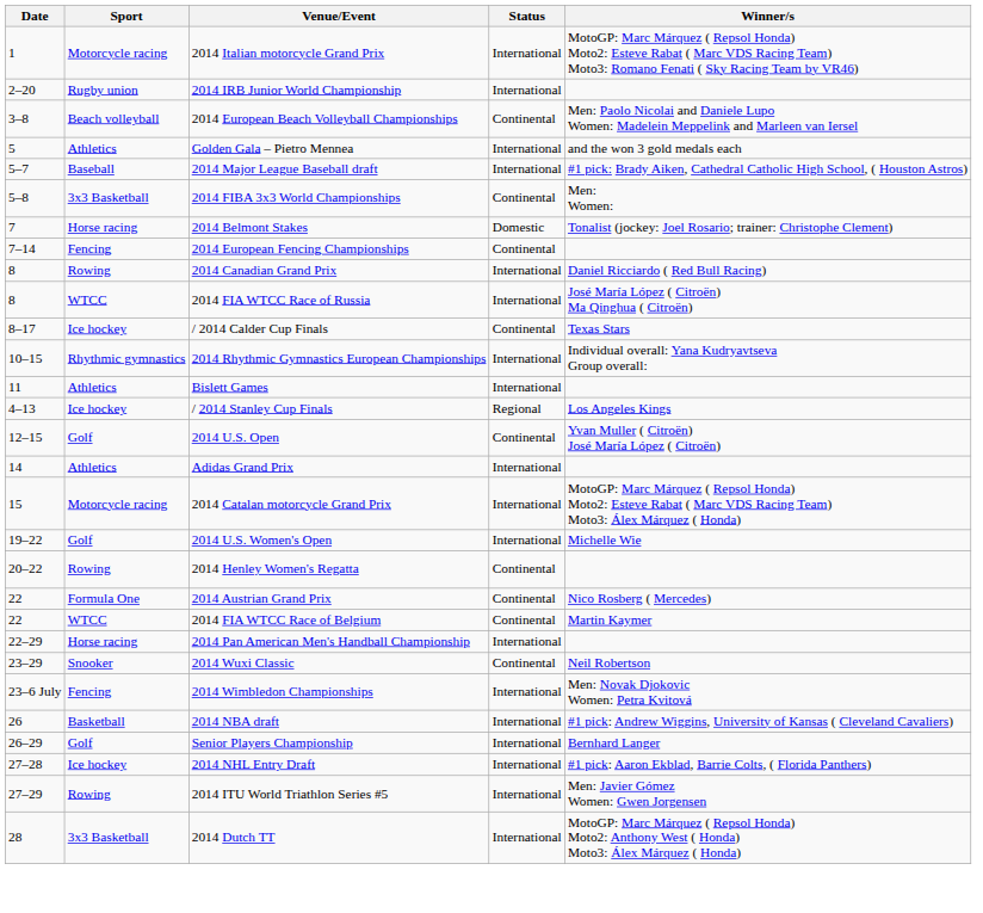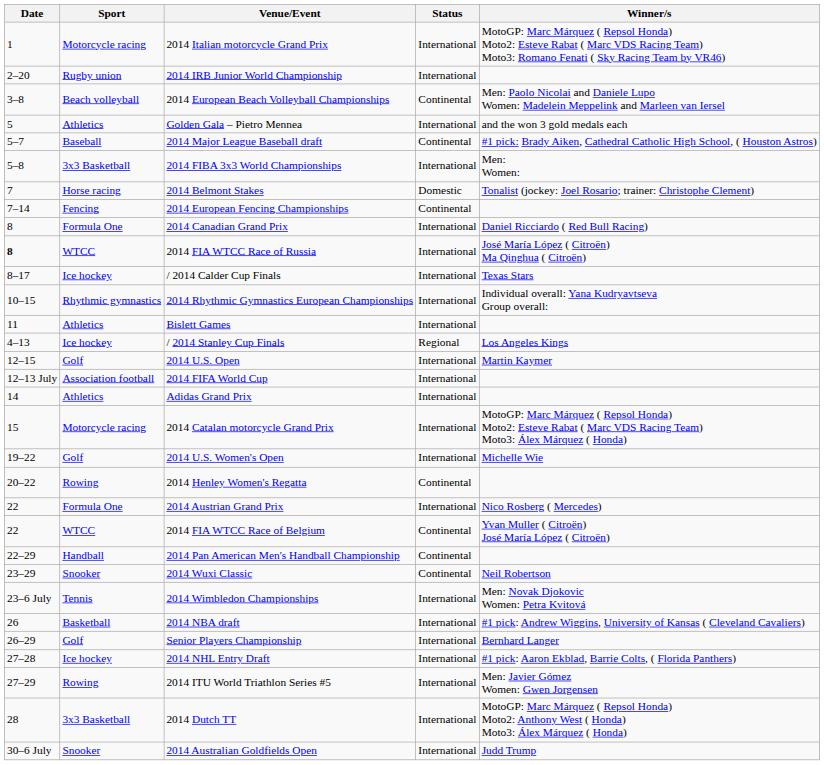2014 Major League Baseball draft | Status: International -> Continental
2014 FIBA 3x3 World Championships | Status: Continental -> International
2014 Canadian Grand Prix | Sport: Rowing -> Formula One
2014 FIA WTCC Race of Russia | Date: normal -> bold
/ 2014 Calder Cup Finals | Status: Continental -> International
2014 U.S. Open | Status: Continental -> International
2014 U.S. Open | Winner/s: Yvan Muller ( Citroën) José María López ( Citroën) -> Martin Kaymer
+ row: 12–13 July | Association football | 2014 FIFA World Cup | International
2014 Austrian Grand Prix | Status: Continental -> International
2014 FIA WTCC Race of Belgium | Winner/s: Martin Kaymer -> Yvan Muller ( Citroën) José María López ( Citroën)
2014 Pan American Men's Handball Championship | Sport: Horse racing -> Handball
2014 Pan American Men's Handball Championship | Status: International -> Continental
2014 Wimbledon Championships | Sport: Fencing -> Tennis
+ row: 30–6 July | Snooker | 2014 Australian Goldfields Open | International | Judd Trump
